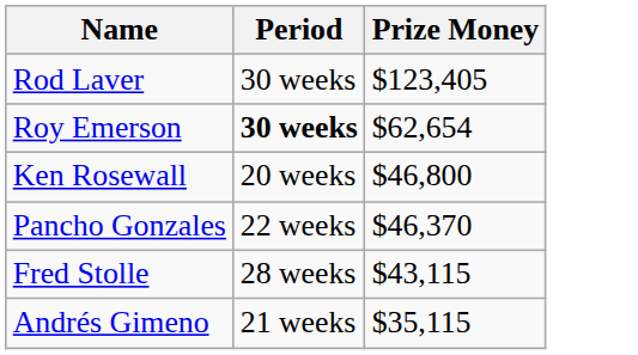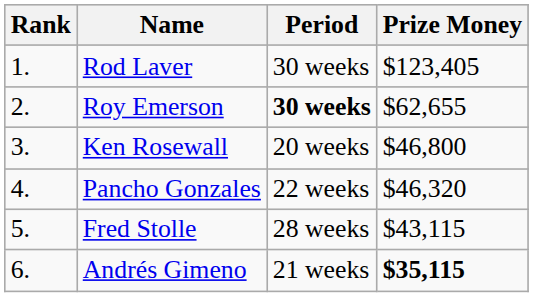+ column: Rank | 1. | 2. | 3. | 4. | 5. | 6.
Roy Emerson | Prize Money: $62,654 -> $62,655
Pancho Gonzales | Prize Money: $46,370 -> $46,320
Andrés Gimeno | Prize Money: normal -> bold
